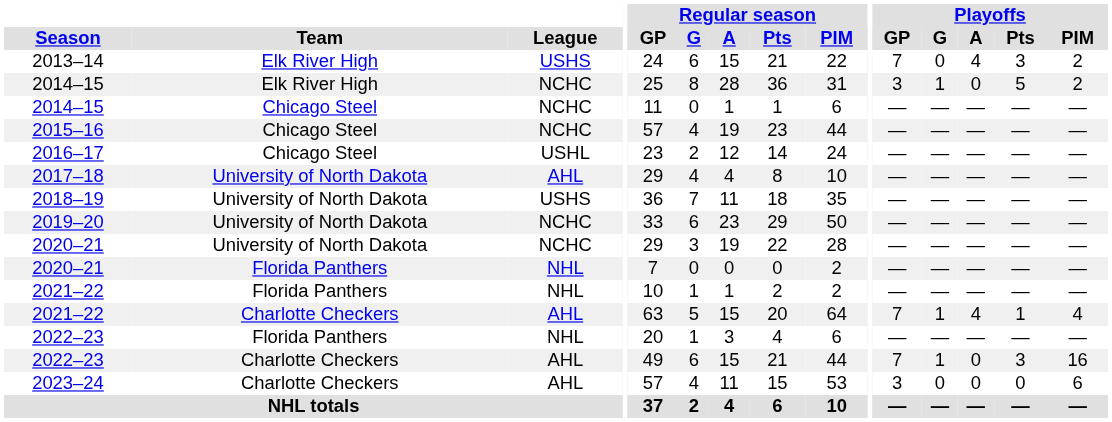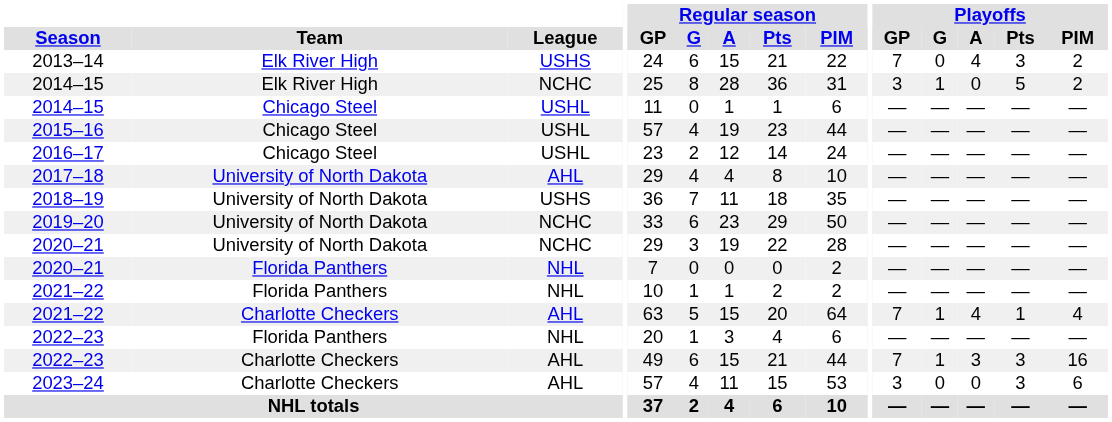2014–15 / Chicago Steel | League: NCHC -> USHL
2015–16 | League: NCHC -> USHL
2022–23 / Charlotte Checkers | Playoffs / A: 0 -> 3
2023–24 | Playoffs / Pts: 0 -> 3
